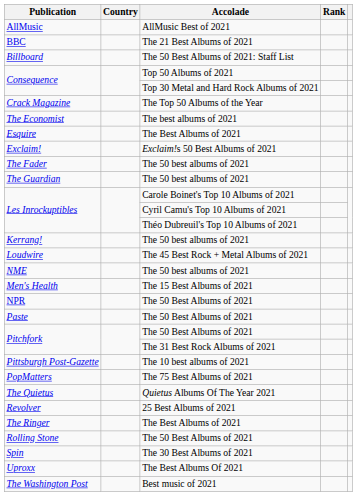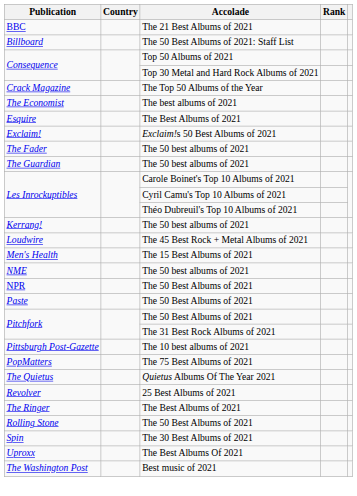- row: AllMusic | AllMusic Best of 2021
rows swapped: Men's Health <-> NME
